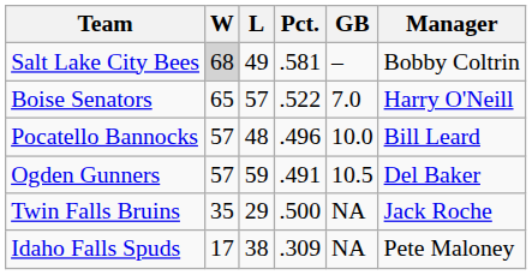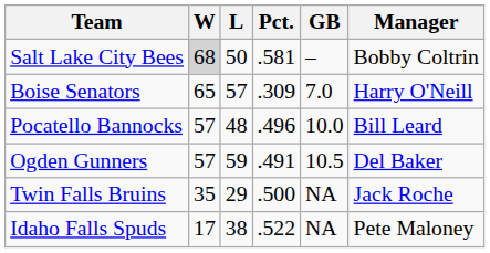Salt Lake City Bees | L: 49 -> 50
Boise Senators | Pct.: .522 -> .309
Idaho Falls Spuds | Pct.: .309 -> .522
